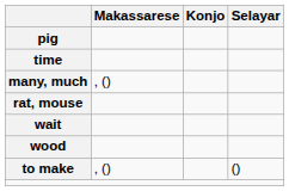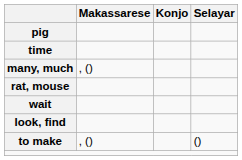- row: wood
+ row: look, find
